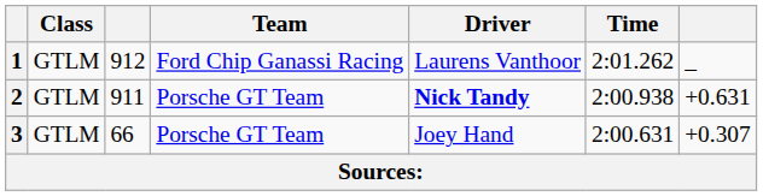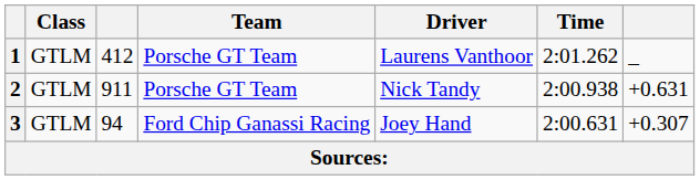1 | column 3: 912 -> 412
1 | Team: Ford Chip Ganassi Racing -> Porsche GT Team
2 | Driver: bold -> normal
3 | column 3: 66 -> 94
3 | Team: Porsche GT Team -> Ford Chip Ganassi Racing
